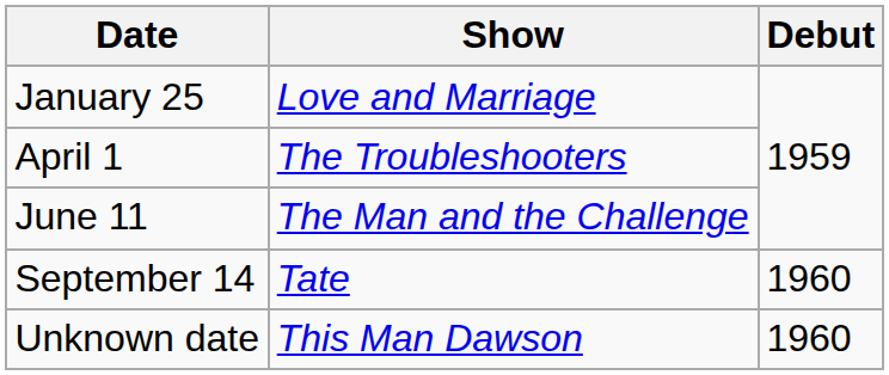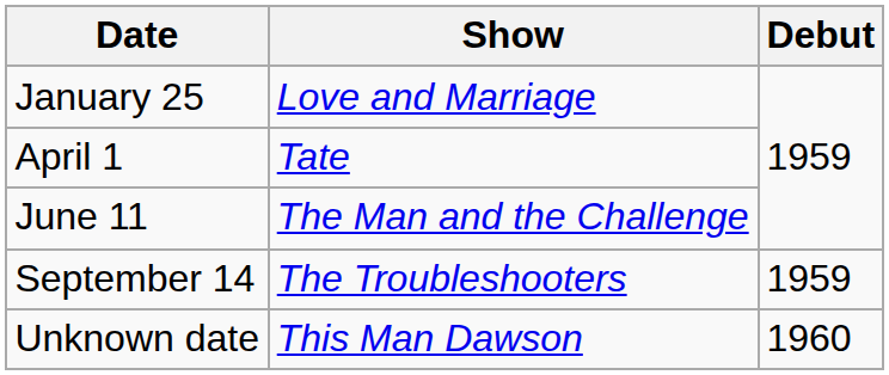April 1 | Show: The Troubleshooters -> Tate
September 14 | Show: Tate -> The Troubleshooters
September 14 | Debut: 1960 -> 1959
